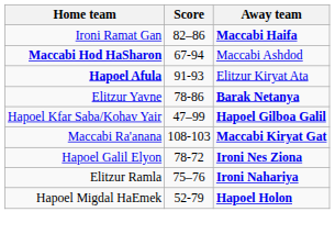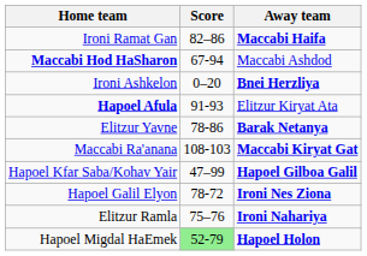+ row: Ironi Ashkelon | 0–20 | Bnei Herzliya
rows swapped: Hapoel Kfar Saba/Kohav Yair <-> Maccabi Ra'anana
Hapoel Migdal HaEmek | Score: no background -> lightgreen background
